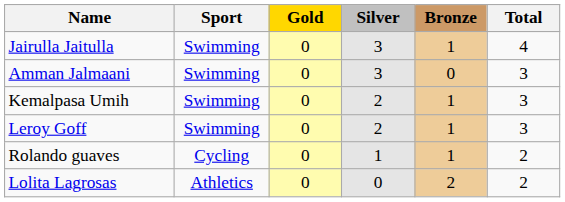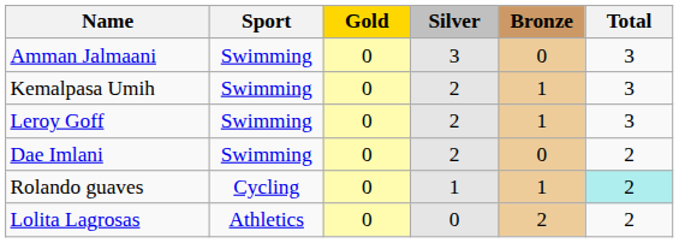- row: Jairulla Jaitulla | Swimming | 0 | 3 | 1 | 4
+ row: Dae Imlani | Swimming | 0 | 2 | 0 | 2
Rolando guaves | Total: no background -> paleturquoise background
